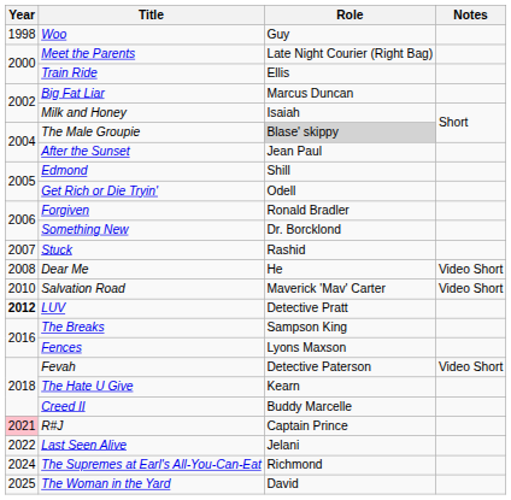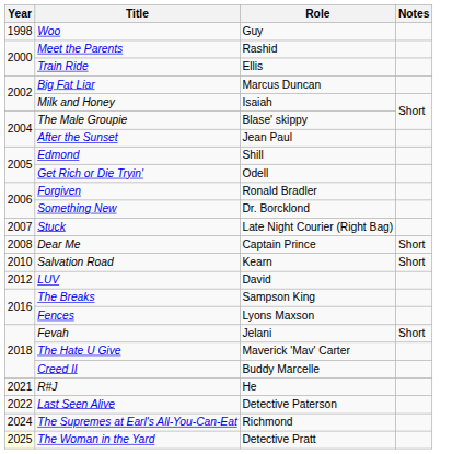Meet the Parents | Role: Late Night Courier (Right Bag) -> Rashid
The Male Groupie | Role: lightgrey background -> no background
Stuck | Role: Rashid -> Late Night Courier (Right Bag)
Dear Me | Role: He -> Captain Prince
Dear Me | Notes: Video Short -> Short
Salvation Road | Role: Maverick 'Mav' Carter -> Kearn
Salvation Road | Notes: Video Short -> Short
LUV | Year: bold -> normal
LUV | Role: Detective Pratt -> David
Fevah | Role: Detective Paterson -> Jelani
Fevah | Notes: Video Short -> Short
The Hate U Give | Role: Kearn -> Maverick 'Mav' Carter
R#J | Year: pink background -> no background
R#J | Role: Captain Prince -> He
Last Seen Alive | Role: Jelani -> Detective Paterson
The Woman in the Yard | Year: no background -> lightyellow background
The Woman in the Yard | Role: David -> Detective Pratt
